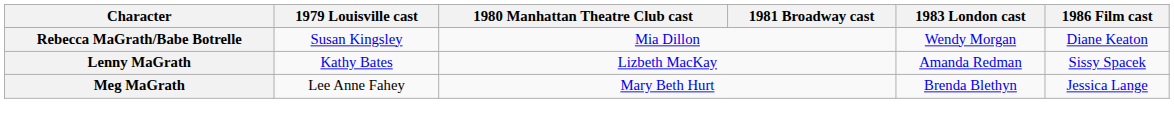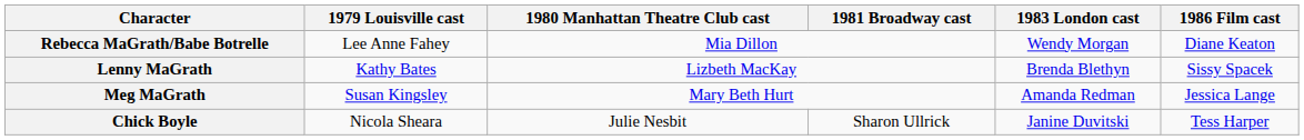Rebecca MaGrath/Babe Botrelle | 1979 Louisville cast: Susan Kingsley -> Lee Anne Fahey
Lenny MaGrath | 1983 London cast: Amanda Redman -> Brenda Blethyn
Meg MaGrath | 1979 Louisville cast: Lee Anne Fahey -> Susan Kingsley
Meg MaGrath | 1983 London cast: Brenda Blethyn -> Amanda Redman
+ row: Chick Boyle | Nicola Sheara | Julie Nesbit | Sharon Ullrick | Janine Duvitski | Tess Harper
